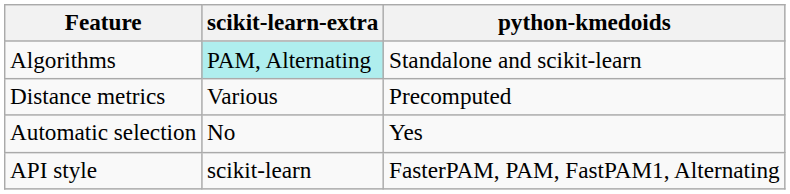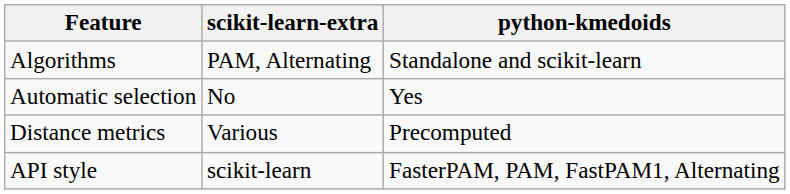Algorithms | scikit-learn-extra: paleturquoise background -> no background
rows swapped: Distance metrics <-> Automatic selection
